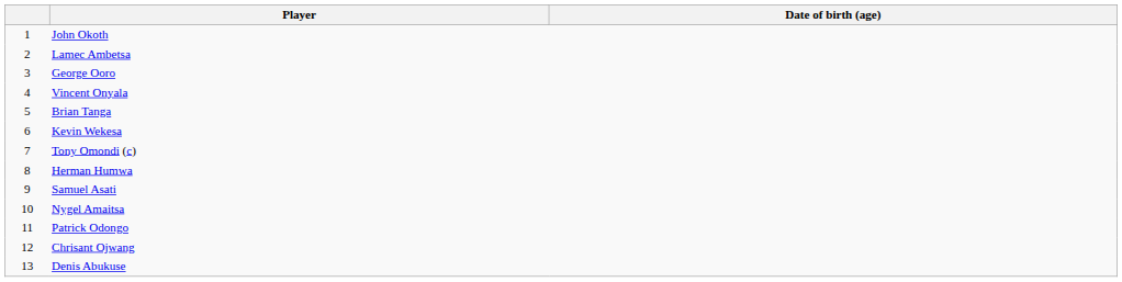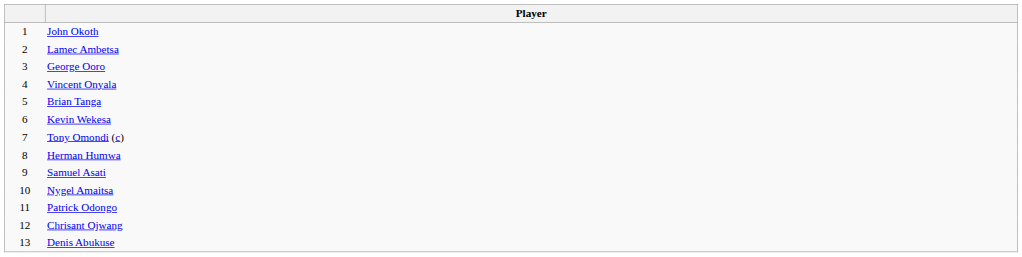- column: Date of birth (age)
